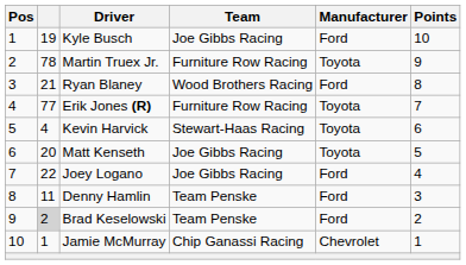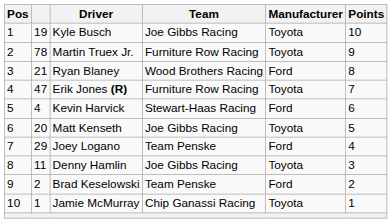Kyle Busch | Manufacturer: Ford -> Toyota
Erik Jones (R) | column 2: 77 -> 47
Kevin Harvick | Manufacturer: Toyota -> Ford
Joey Logano | column 2: 22 -> 29
Joey Logano | Team: Joe Gibbs Racing -> Team Penske
Denny Hamlin | Team: Team Penske -> Joe Gibbs Racing
Denny Hamlin | Manufacturer: Ford -> Toyota
Brad Keselowski | column 2: lightgrey background -> no background
Jamie McMurray | Manufacturer: Chevrolet -> Toyota
